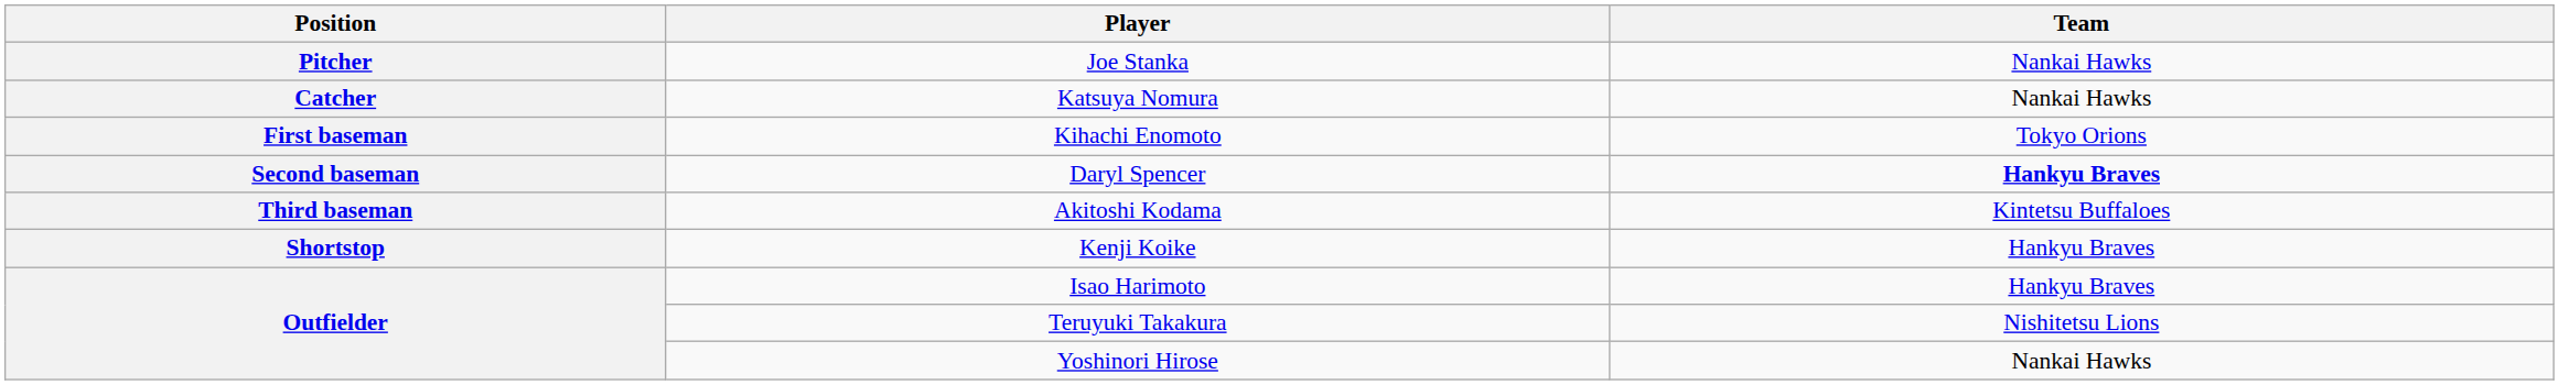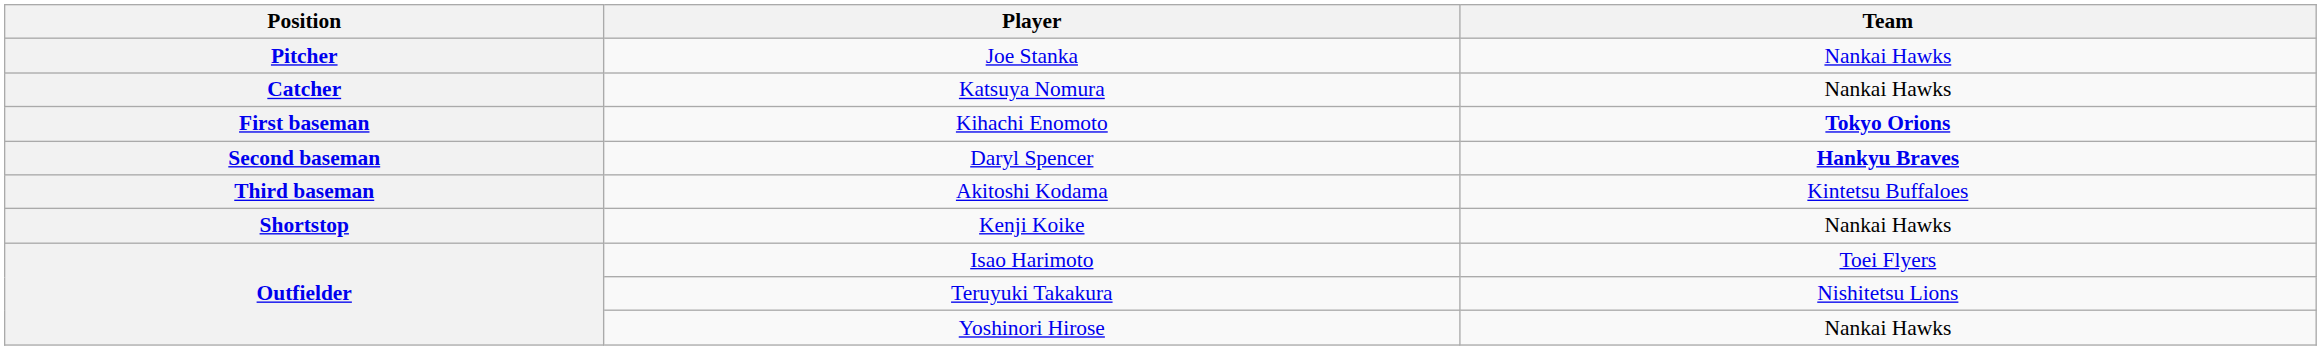Kihachi Enomoto | Team: normal -> bold
Kenji Koike | Team: Hankyu Braves -> Nankai Hawks
Isao Harimoto | Team: Hankyu Braves -> Toei Flyers
